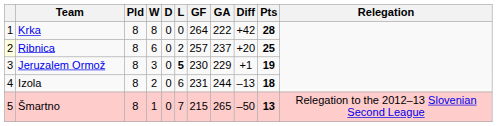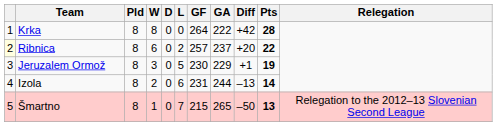Ribnica | Pts: 25 -> 22
Jeruzalem Ormož | L: bold -> normal
Izola | Pts: 18 -> 14
